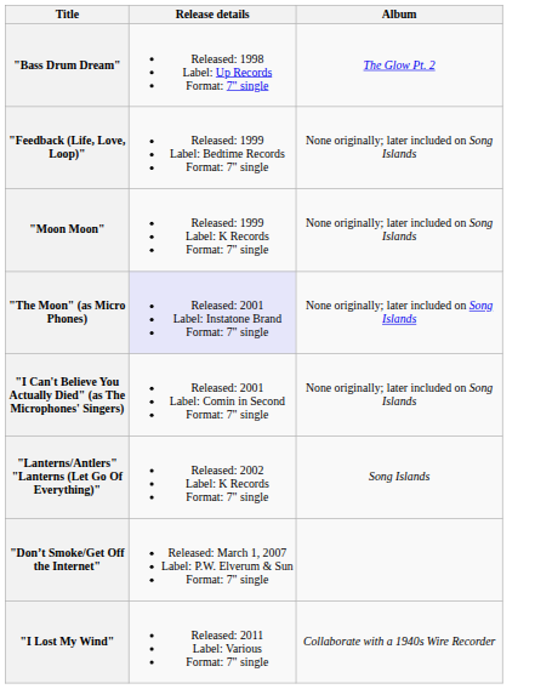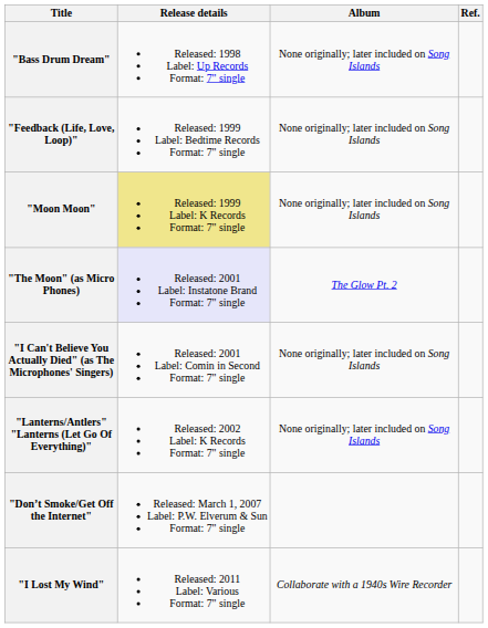+ column: Ref.
"Bass Drum Dream" | Album: The Glow Pt. 2 -> None originally; later included on Song Islands
"Moon Moon" | Release details: no background -> khaki background
"The Moon" (as Micro Phones) | Album: None originally; later included on Song Islands -> The Glow Pt. 2
"Lanterns/Antlers" "Lanterns (Let Go Of Everything)" | Album: Song Islands -> None originally; later included on Song Islands
